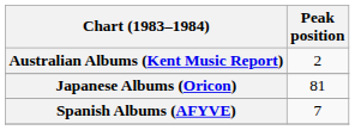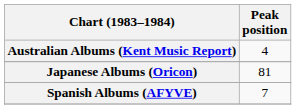Australian Albums (Kent Music Report) | Peak position: 2 -> 4
